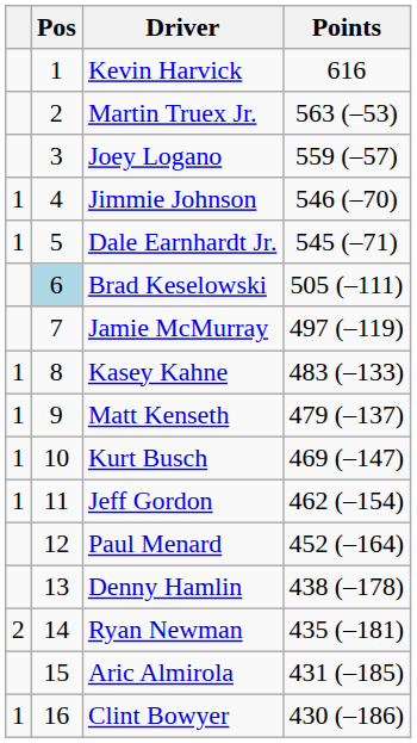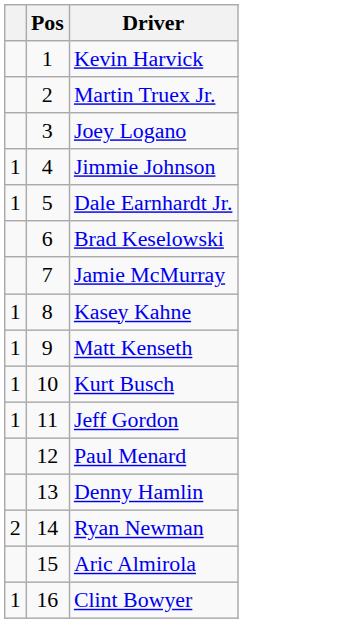- column: Points | 616 | 563 (–53) | 559 (–57) | 546 (–70) | 545 (–71) | 505 (–111) | 497 (–119) | 483 (–133) | 479 (–137) | 469 (–147) | 462 (–154) | 452 (–164) | 438 (–178) | 435 (–181) | 431 (–185) | 430 (–186)
Brad Keselowski | Pos: lightblue background -> no background
